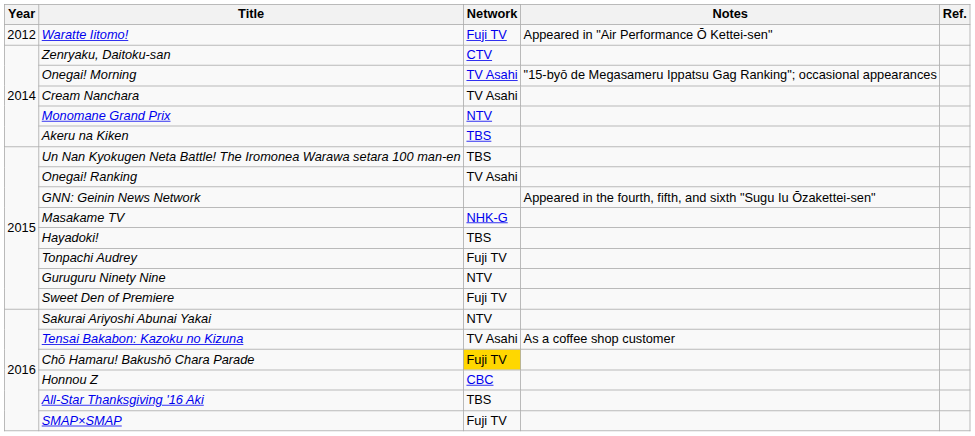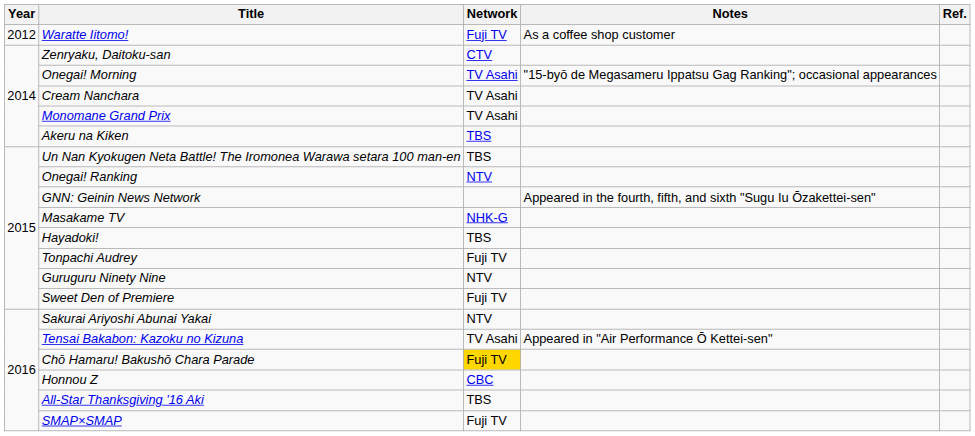Waratte Iitomo! | Notes: Appeared in "Air Performance Ō Kettei-sen" -> As a coffee shop customer
Monomane Grand Prix | Network: NTV -> TV Asahi
Onegai! Ranking | Network: TV Asahi -> NTV
Tensai Bakabon: Kazoku no Kizuna | Notes: As a coffee shop customer -> Appeared in "Air Performance Ō Kettei-sen"
